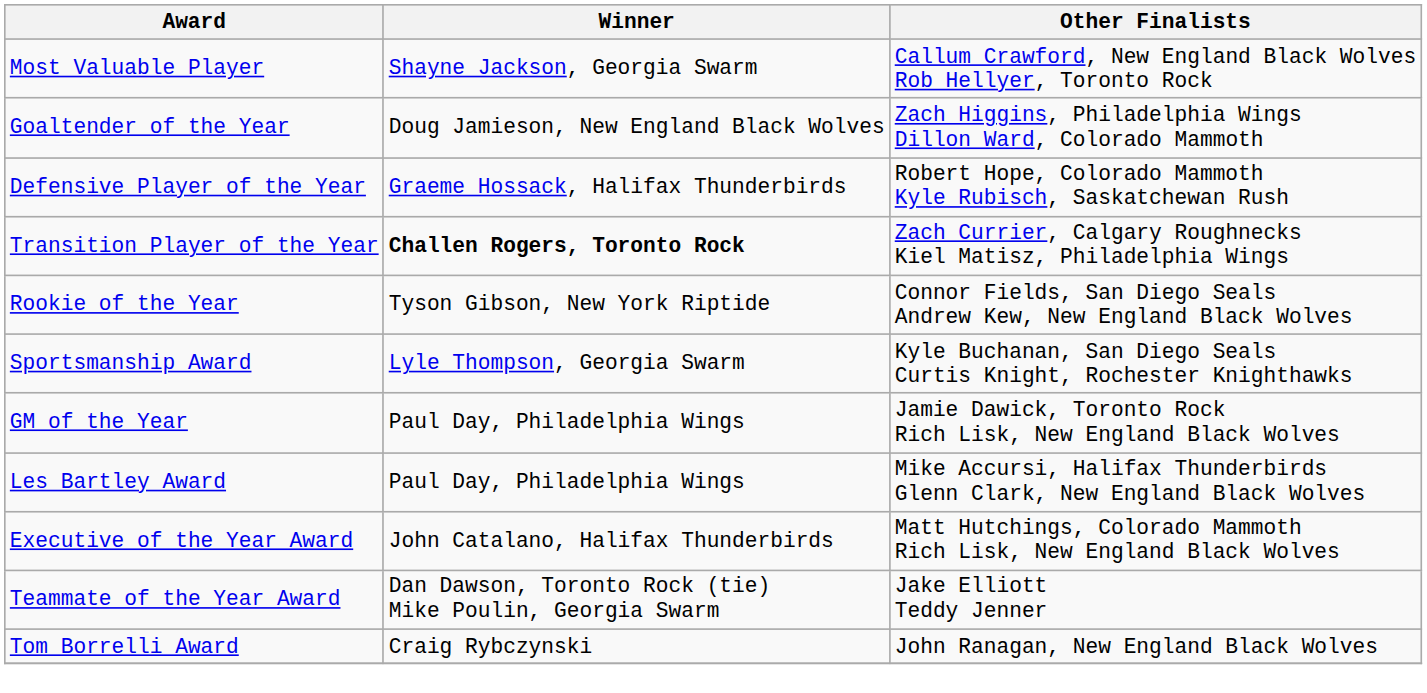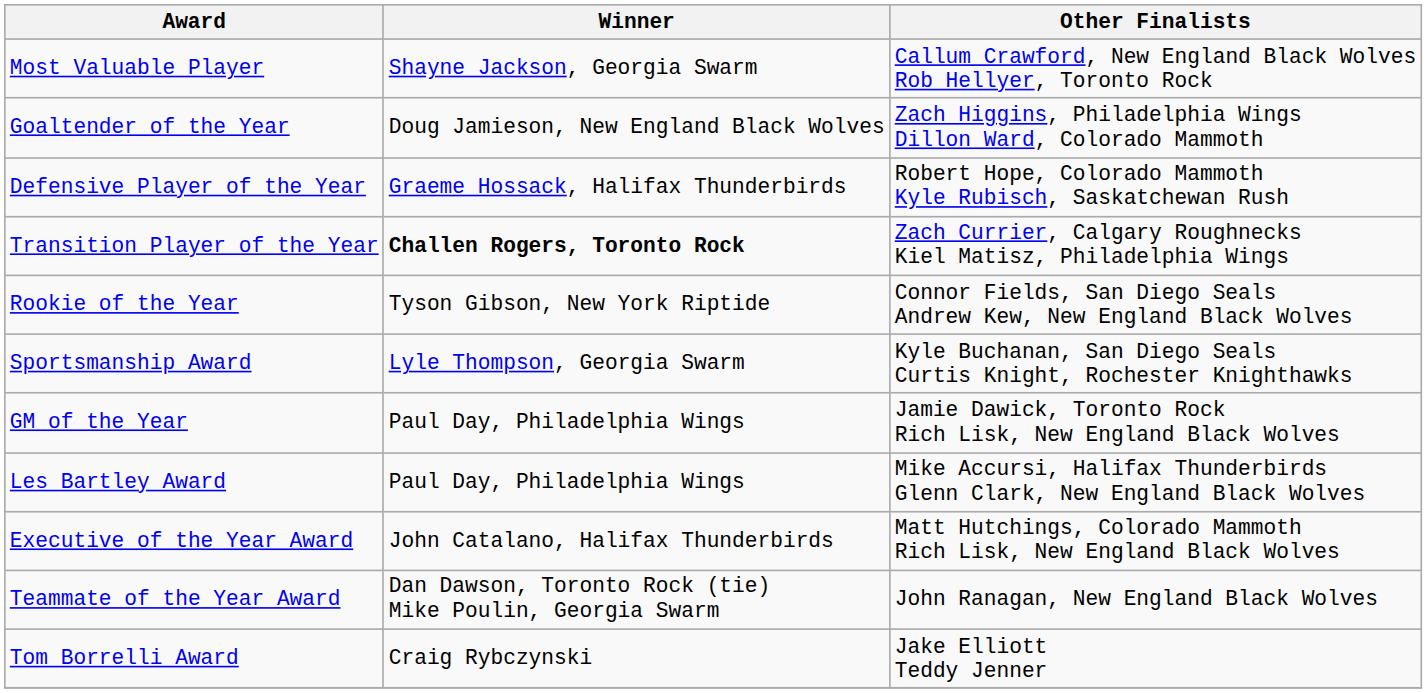Teammate of the Year Award | Other Finalists: Jake Elliott Teddy Jenner -> John Ranagan, New England Black Wolves
Tom Borrelli Award | Other Finalists: John Ranagan, New England Black Wolves -> Jake Elliott Teddy Jenner
